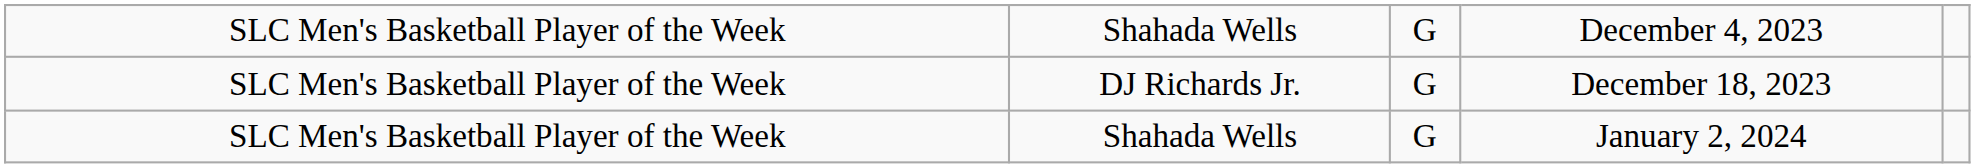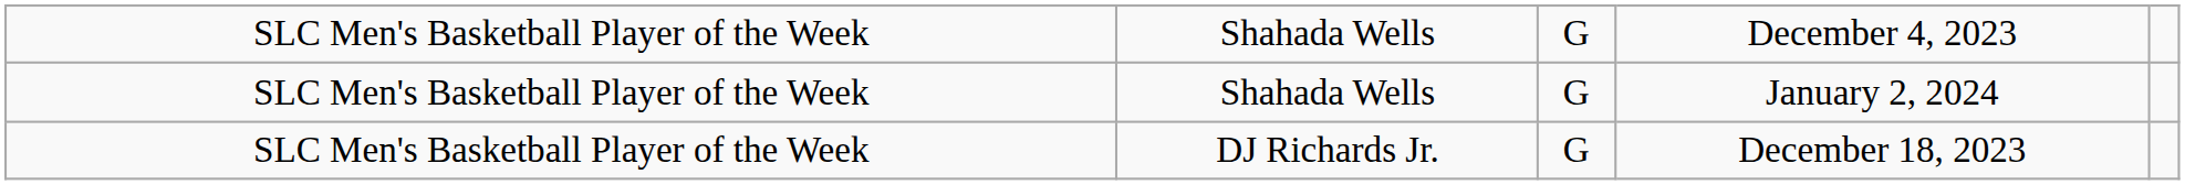rows swapped: DJ Richards Jr. <-> Shahada Wells / January 2, 2024
